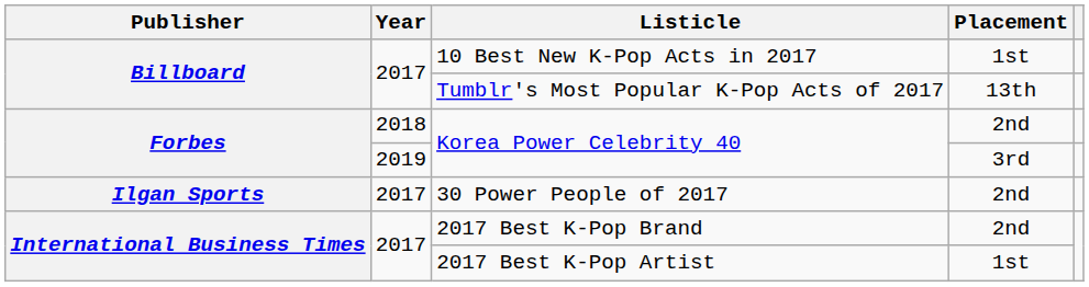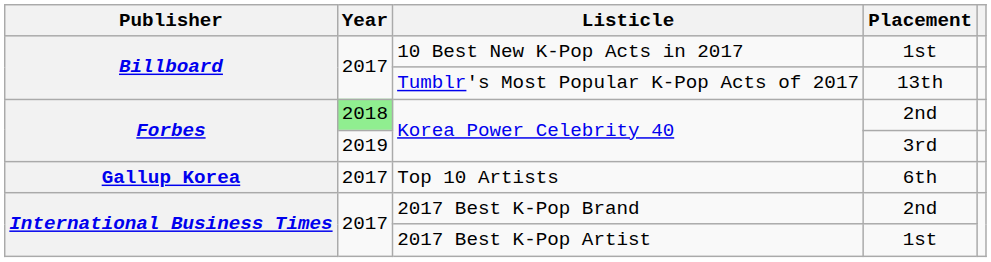Korea Power Celebrity 40 / 2nd | Year: no background -> lightgreen background
+ row: Gallup Korea | 2017 | Top 10 Artists | 6th
- row: Ilgan Sports | 2017 | 30 Power People of 2017 | 2nd
